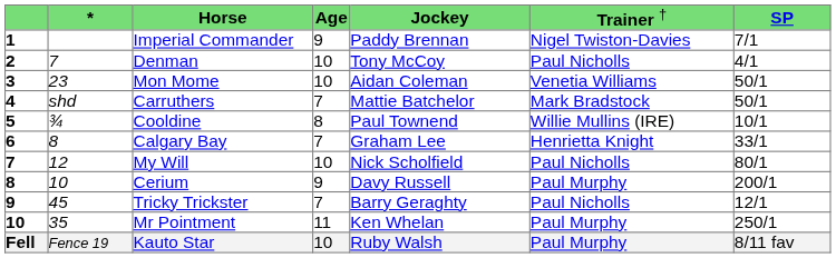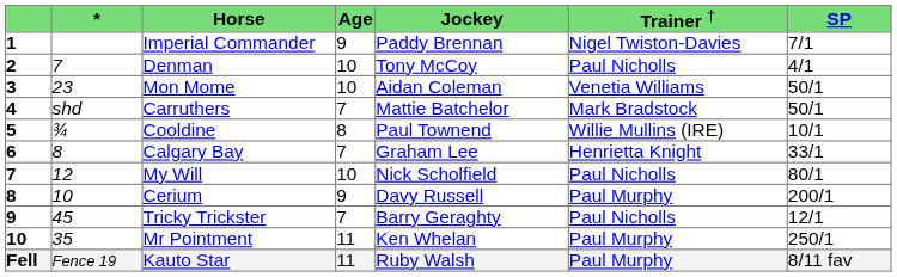Kauto Star | column 4: 10 -> 11
